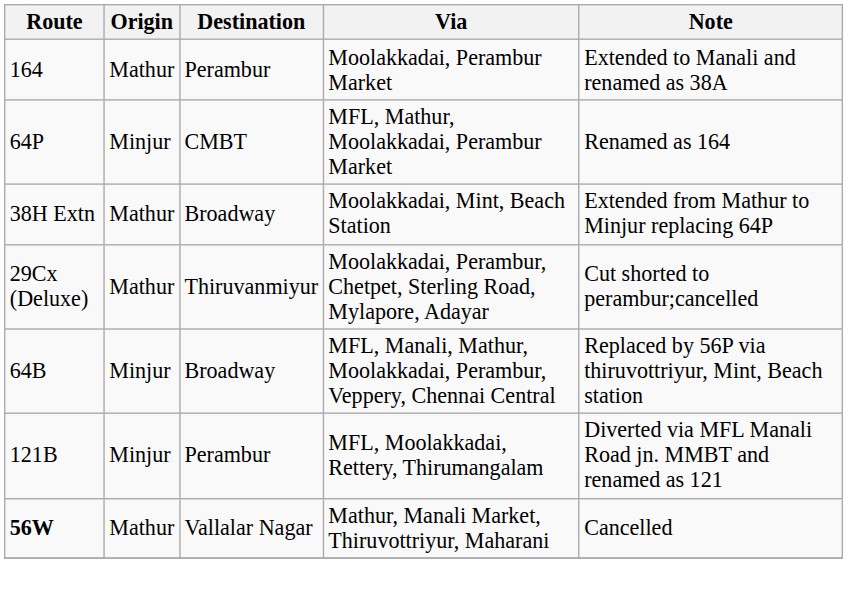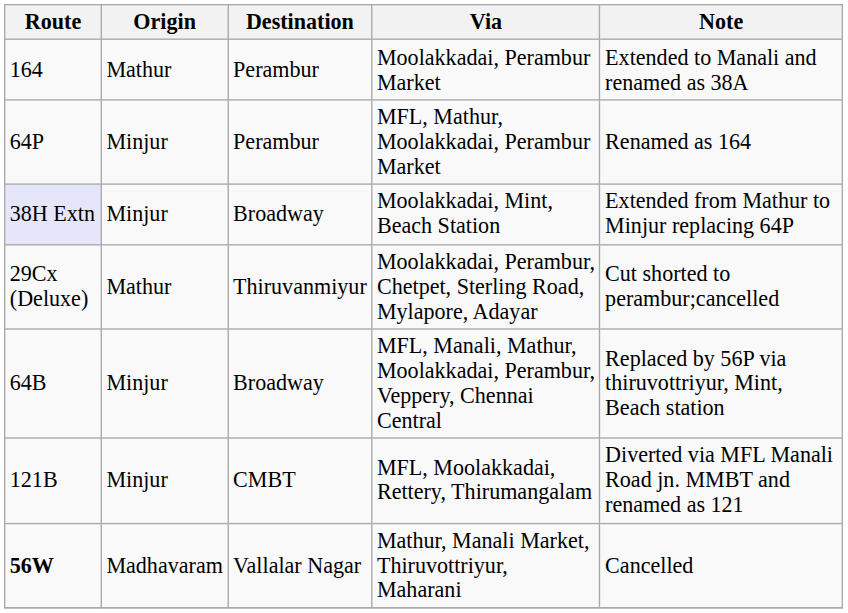MFL, Mathur, Moolakkadai, Perambur Market | Destination: CMBT -> Perambur
Moolakkadai, Mint, Beach Station | Route: no background -> lavender background
Moolakkadai, Mint, Beach Station | Origin: Mathur -> Minjur
MFL, Moolakkadai, Rettery, Thirumangalam | Destination: Perambur -> CMBT
Mathur, Manali Market, Thiruvottriyur, Maharani | Origin: Mathur -> Madhavaram
